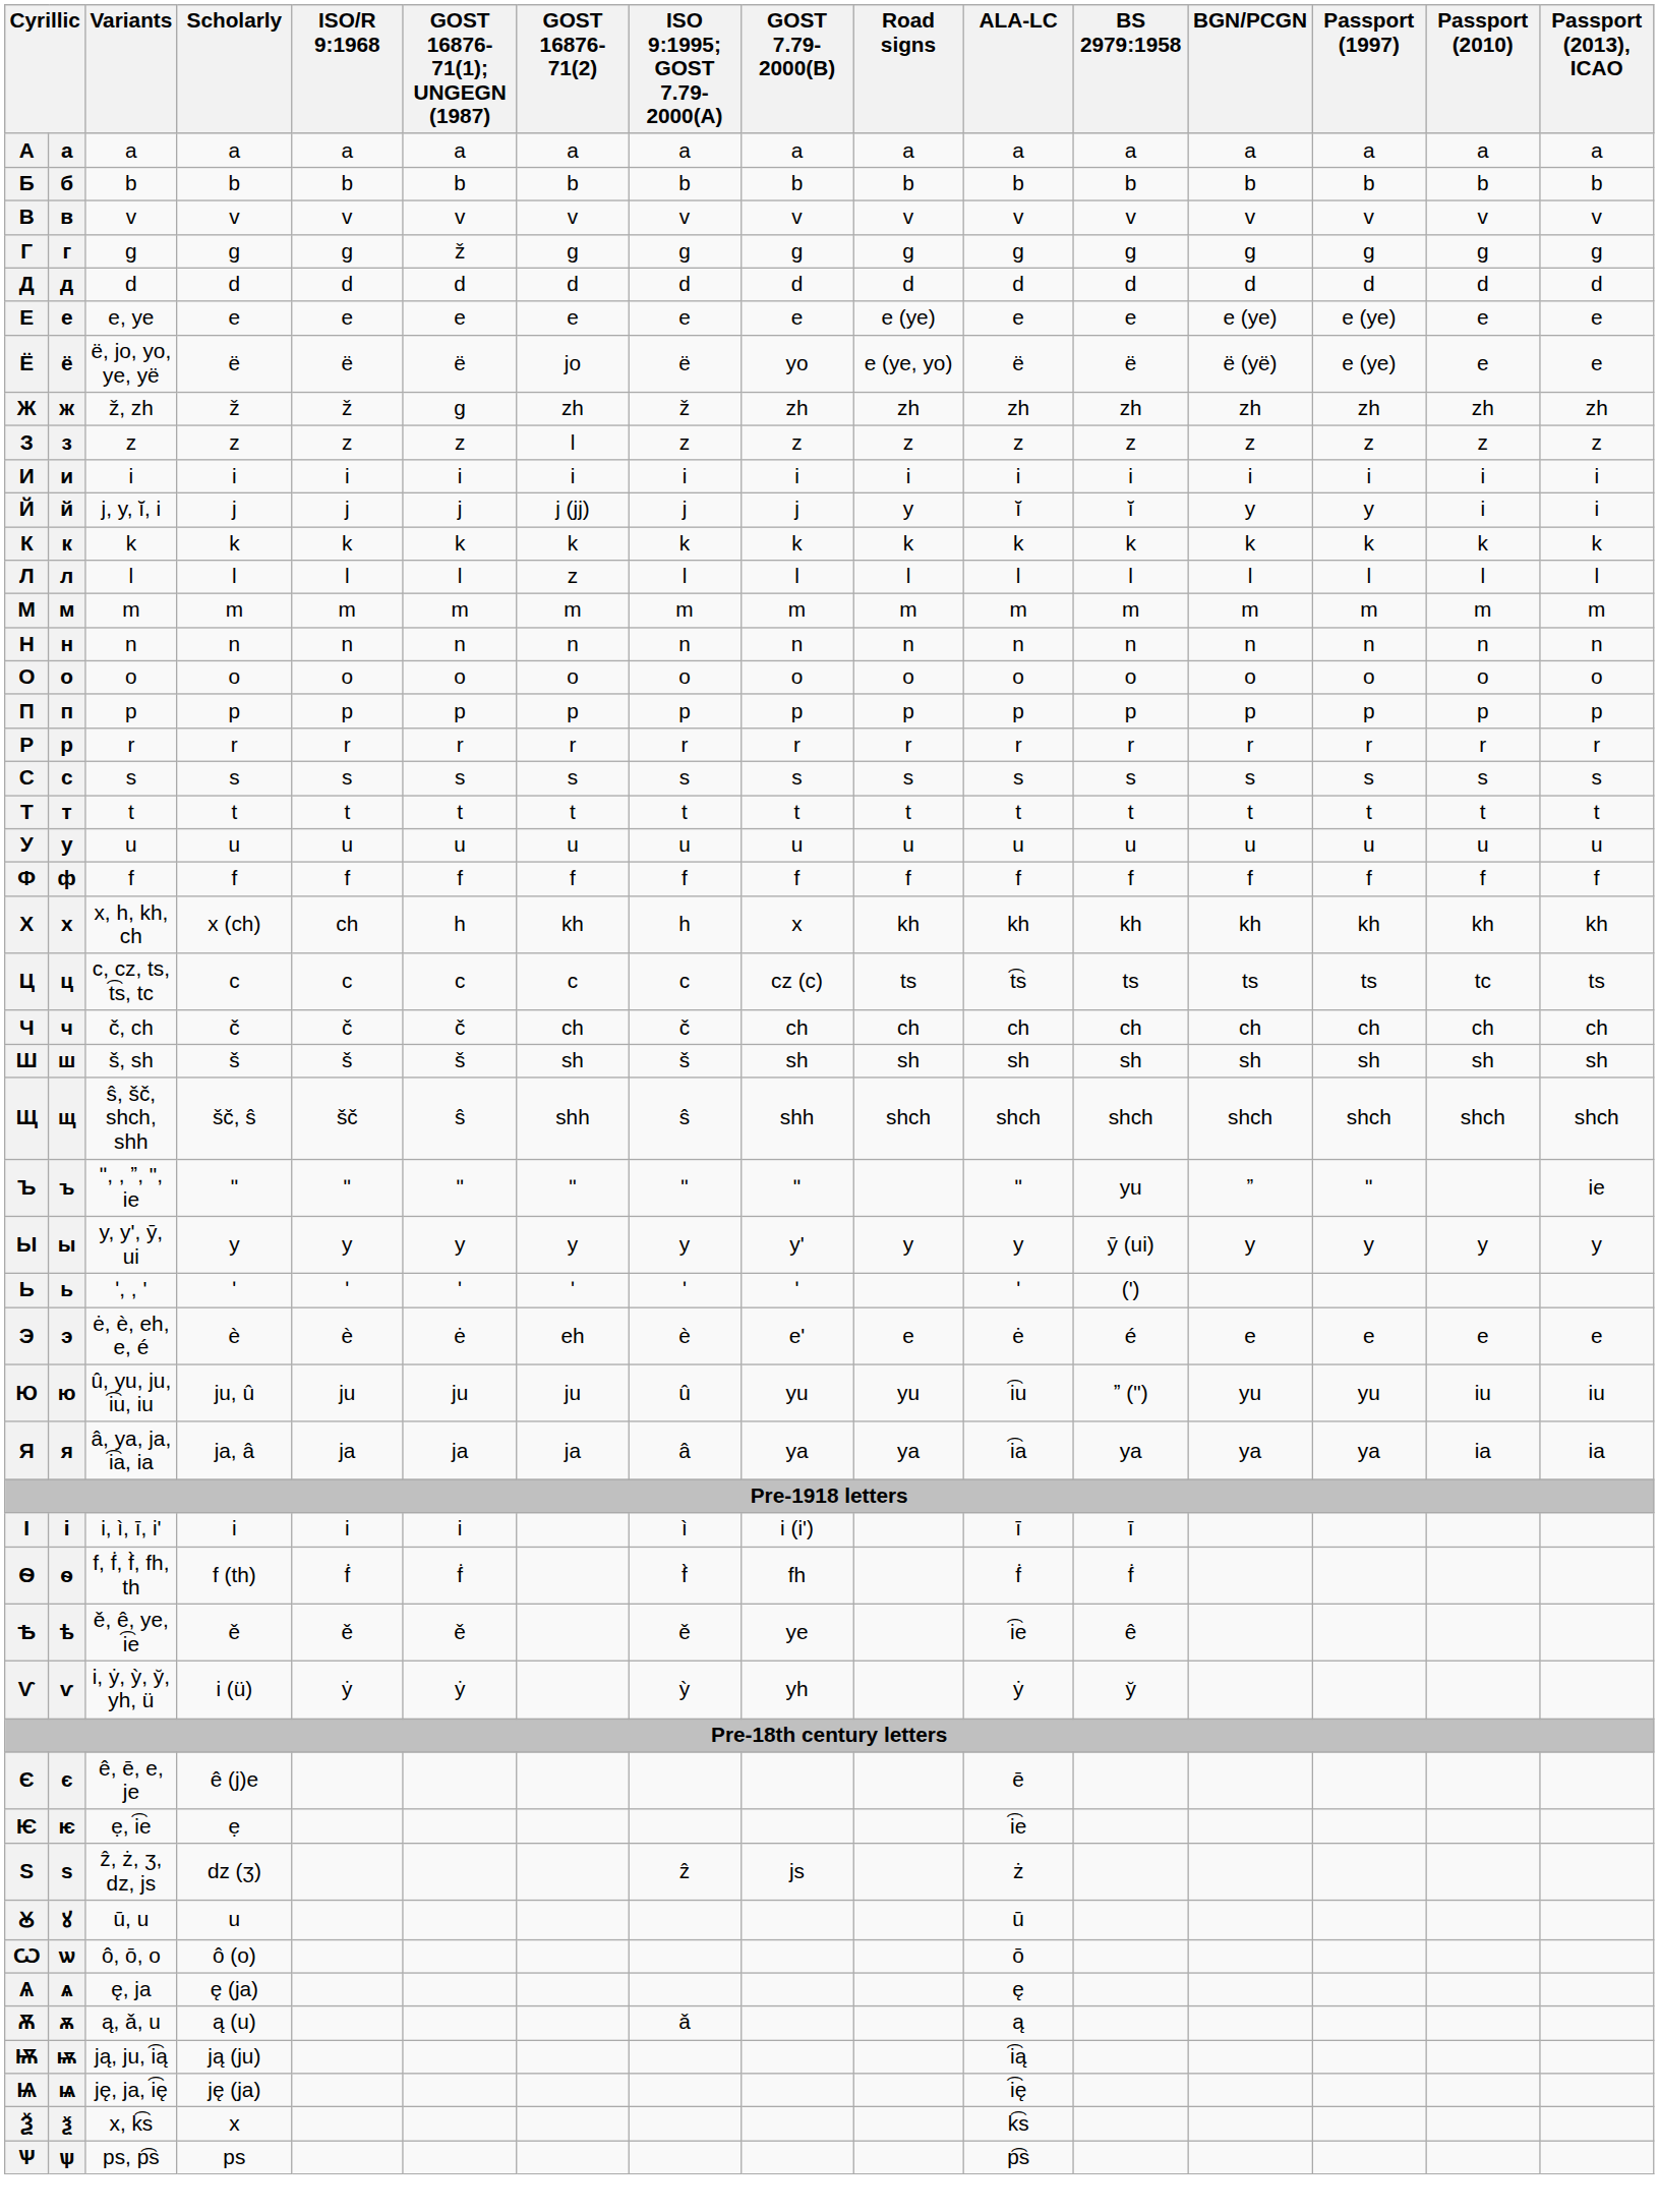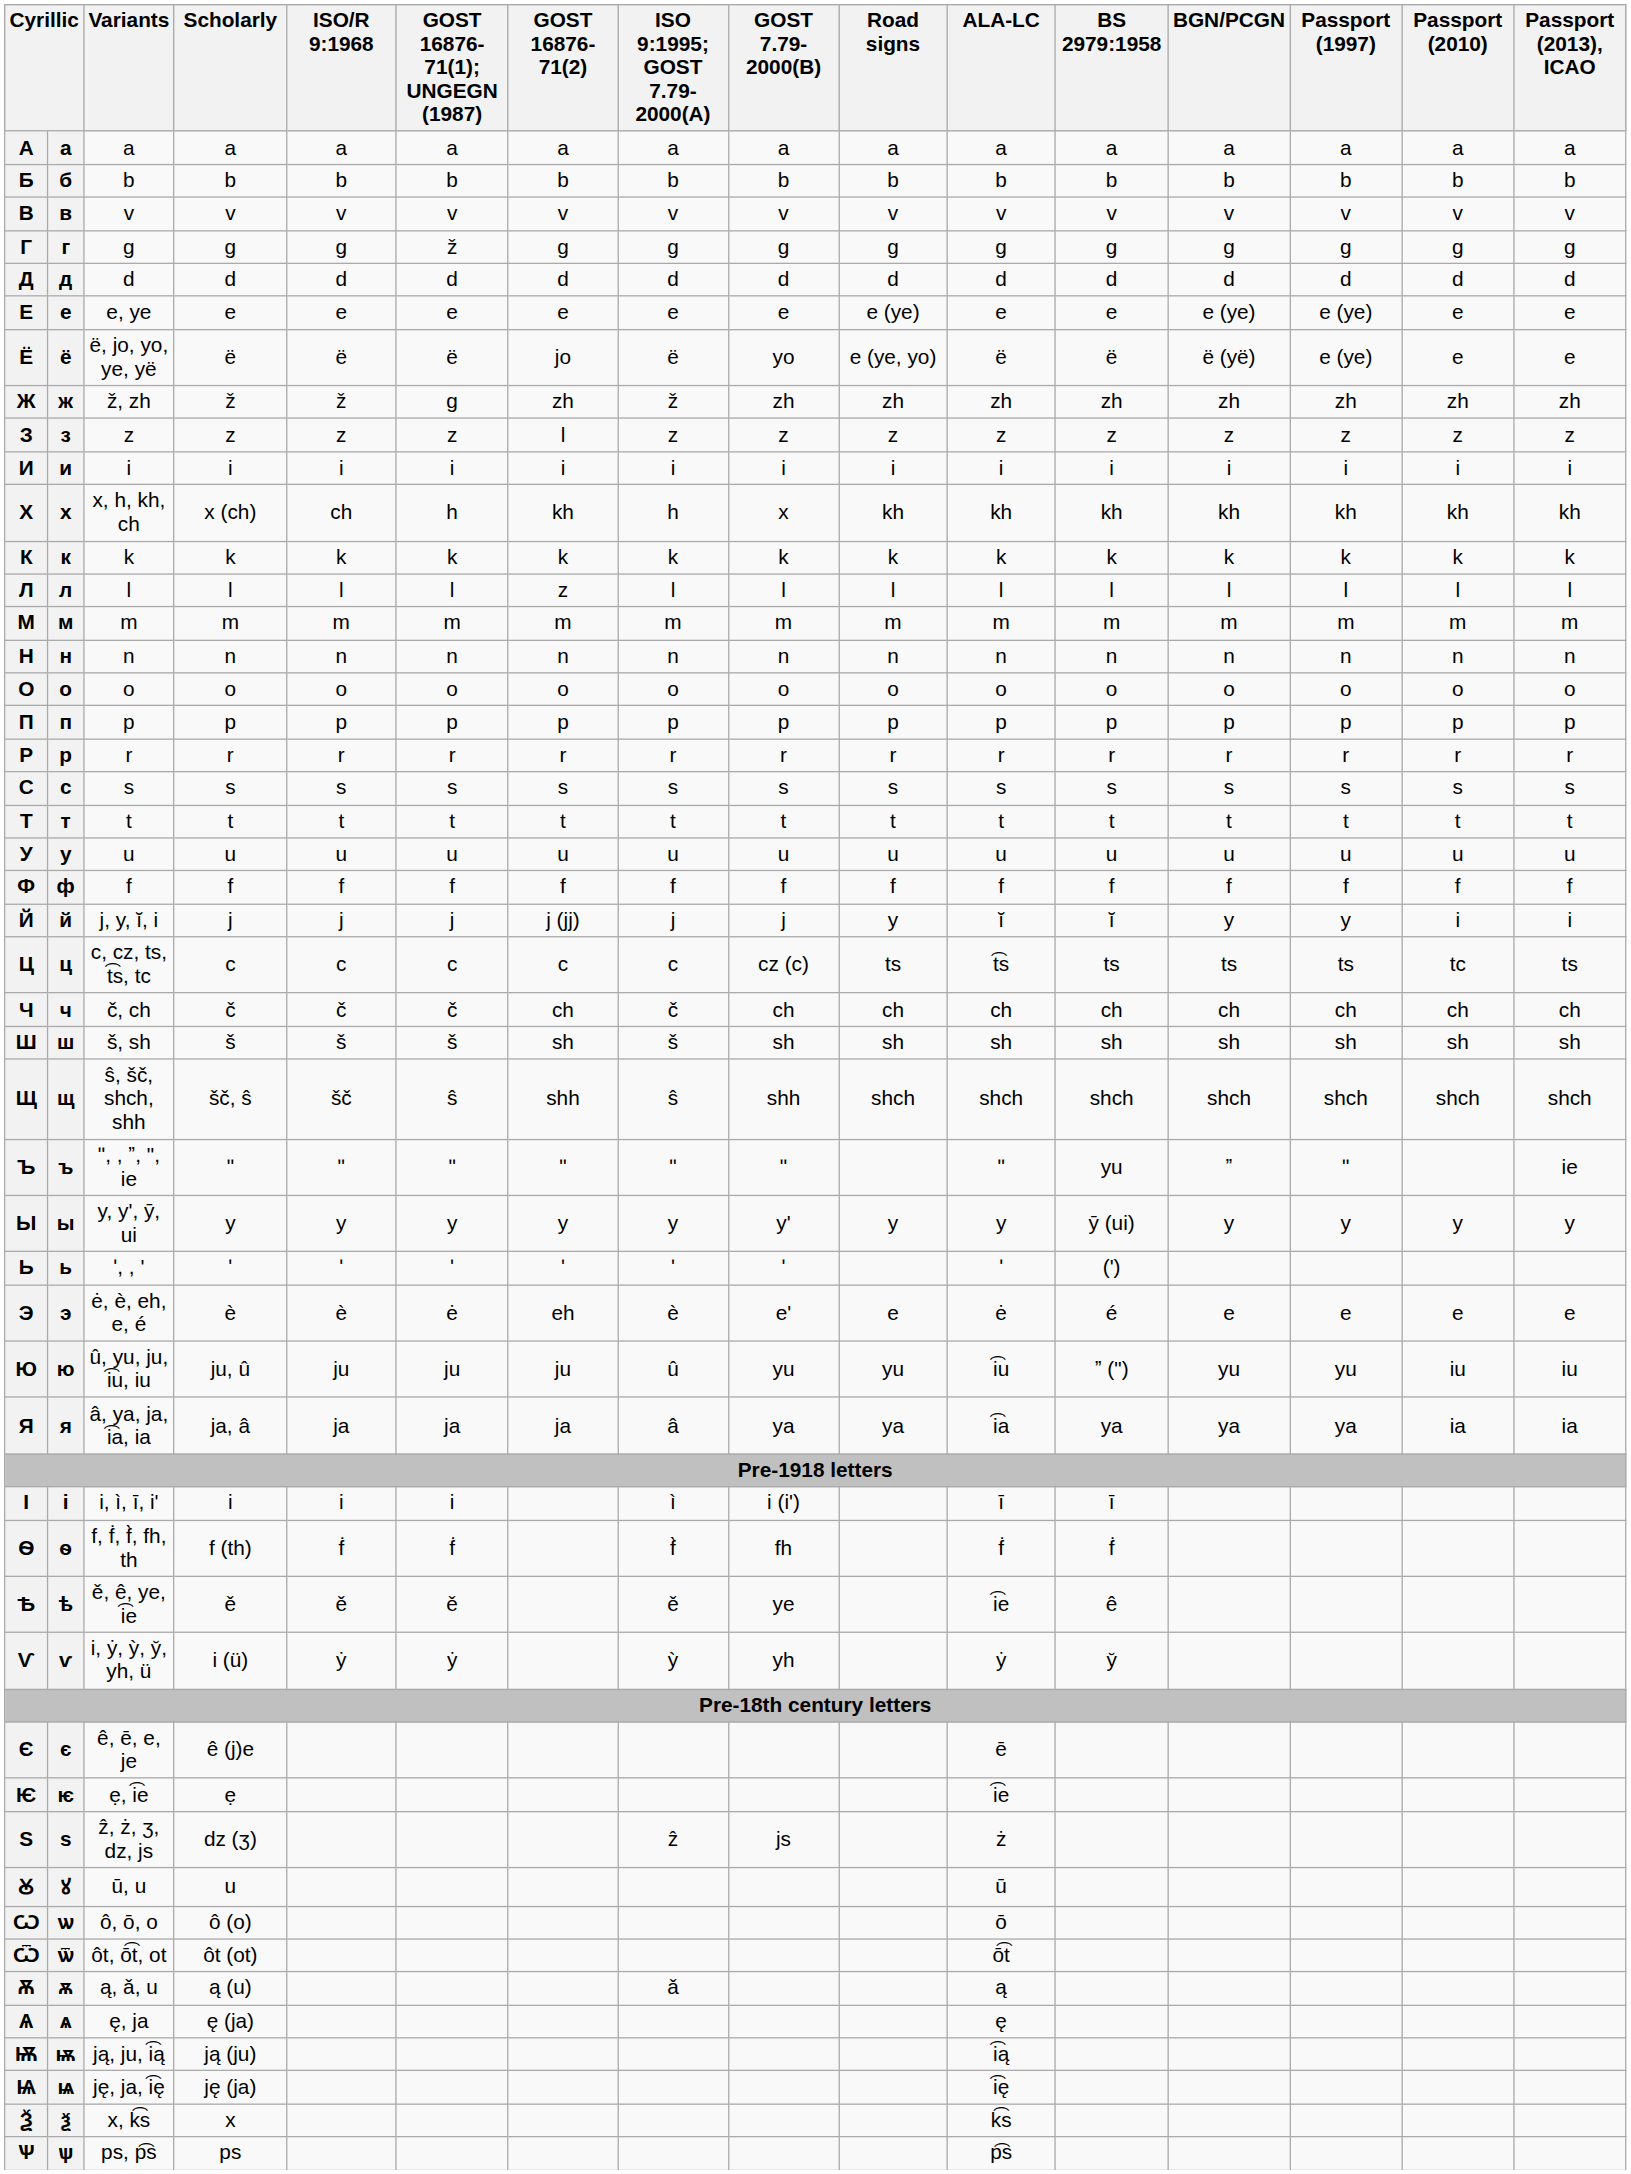rows swapped: Й <-> Х
+ row: Ѿ | ѿ | ôt, ō͡t, ot | ôt (ot) | ō͡t
rows swapped: Ѫ <-> Ѧ
